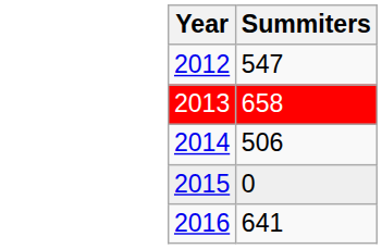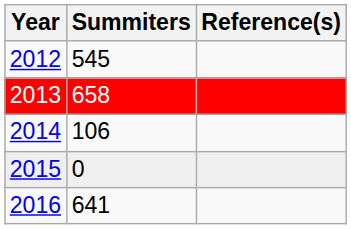+ column: Reference(s)
2012 | Summiters: 547 -> 545
2014 | Summiters: 506 -> 106
